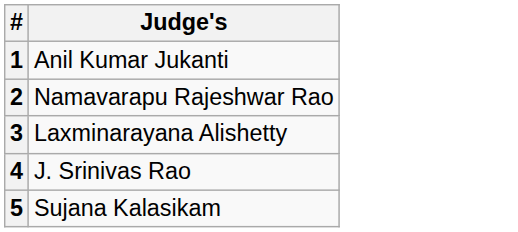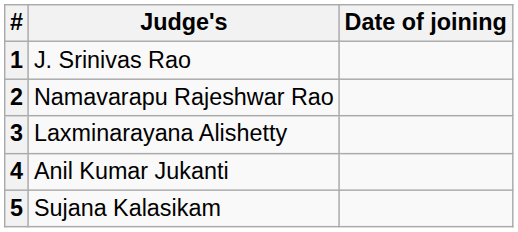+ column: Date of joining
1 | Judge's: Anil Kumar Jukanti -> J. Srinivas Rao
4 | Judge's: J. Srinivas Rao -> Anil Kumar Jukanti
